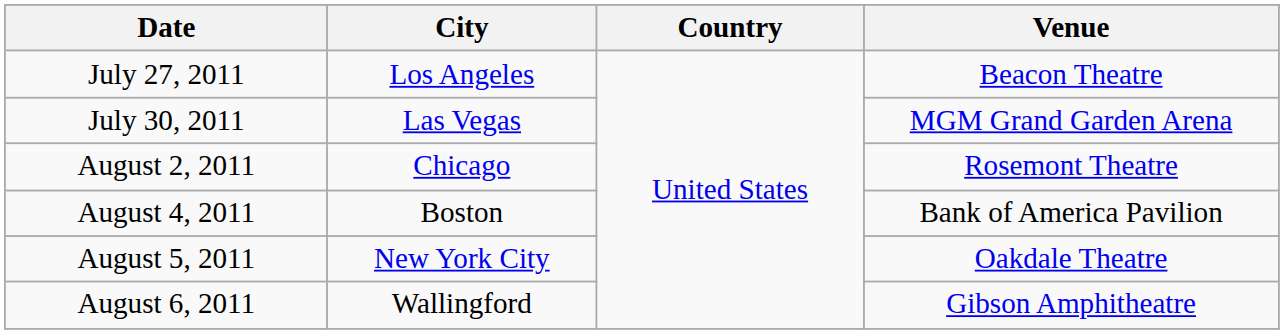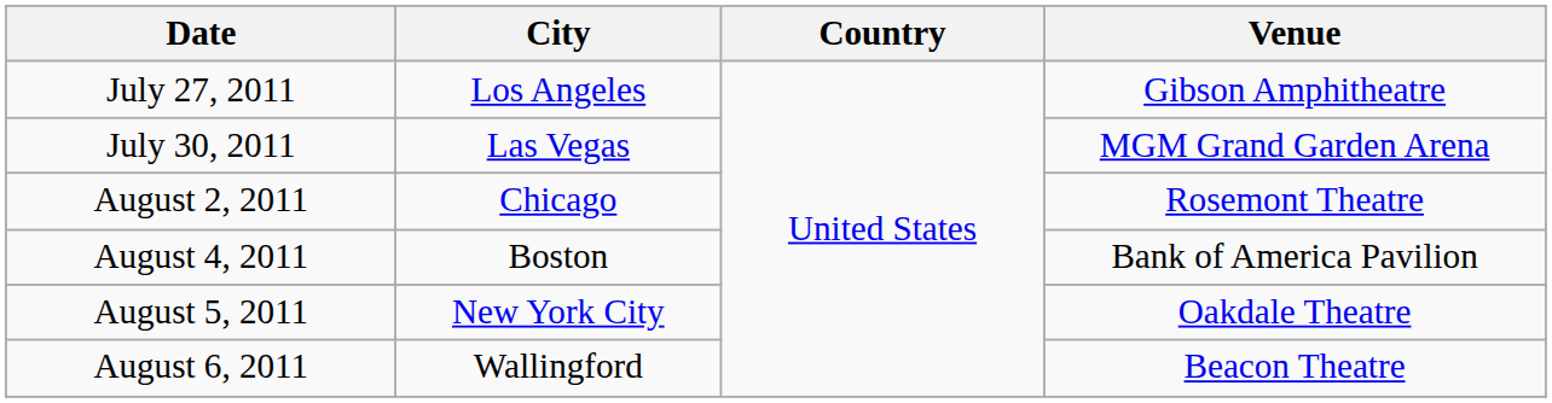July 27, 2011 | Venue: Beacon Theatre -> Gibson Amphitheatre
August 6, 2011 | Venue: Gibson Amphitheatre -> Beacon Theatre
